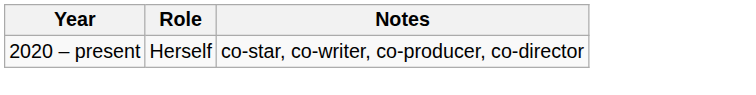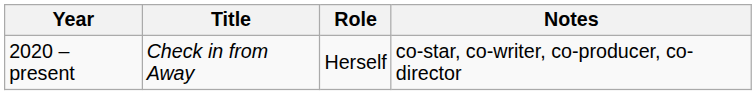+ column: Title | Check in from Away
